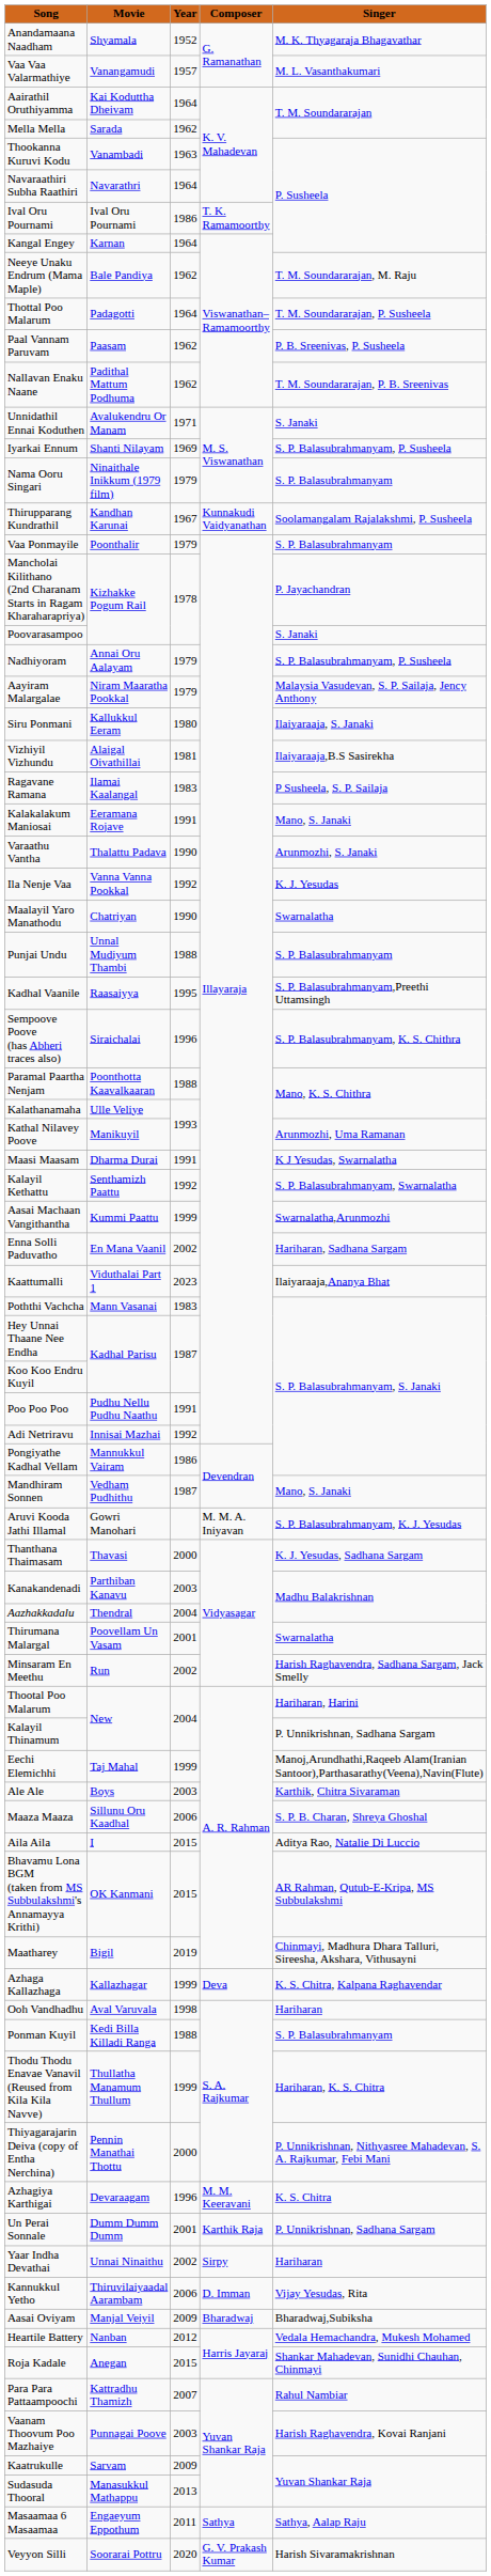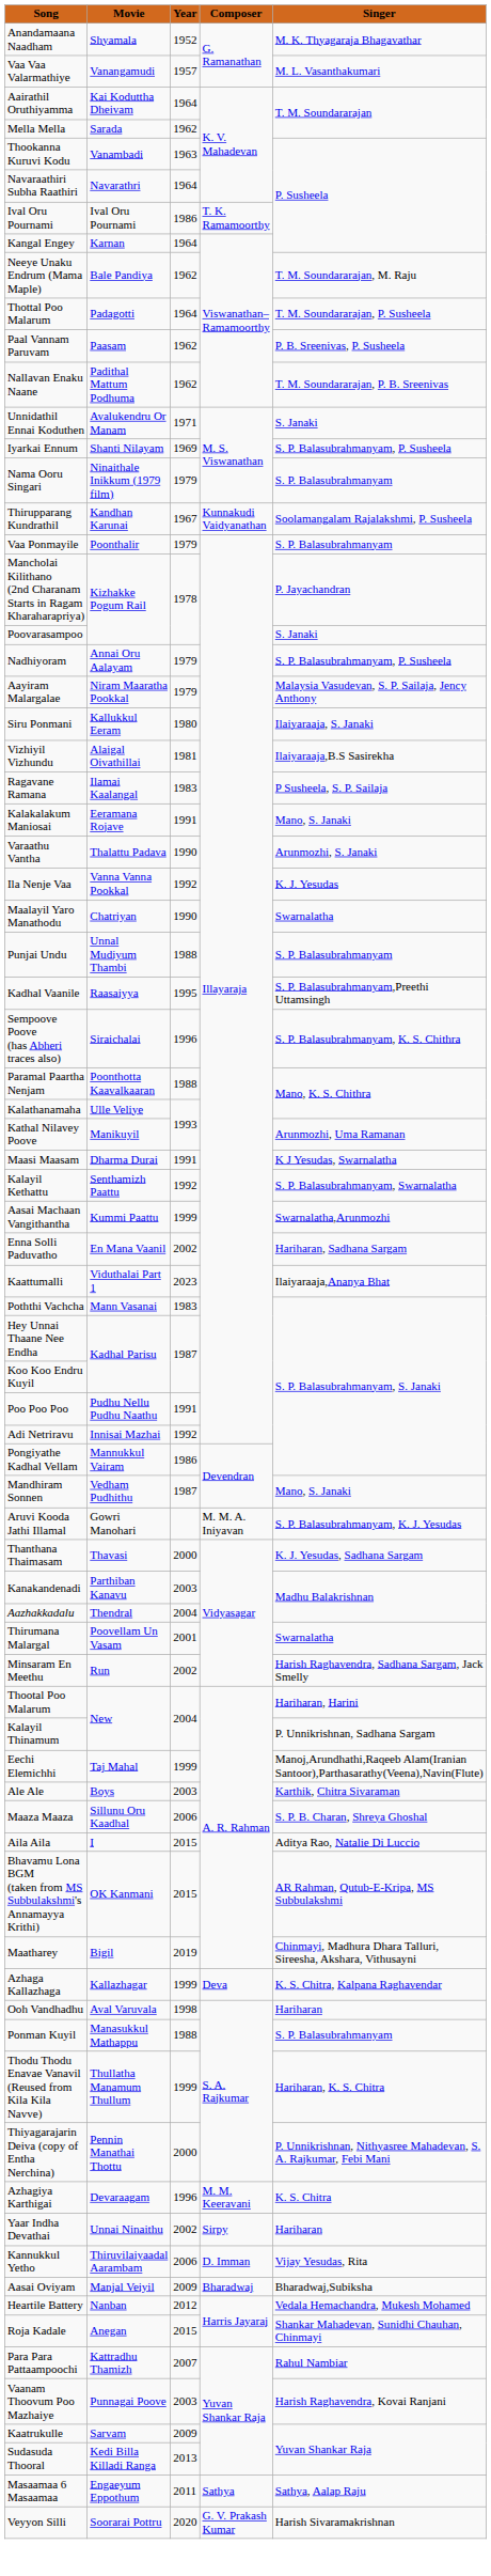Ponman Kuyil | Movie: Kedi Billa Killadi Ranga -> Manasukkul Mathappu
- row: Un Perai Sonnale | Dumm Dumm Dumm | 2001 | Karthik Raja | P. Unnikrishnan, Sadhana Sargam
Sudasuda Thooral | Movie: Manasukkul Mathappu -> Kedi Billa Killadi Ranga
